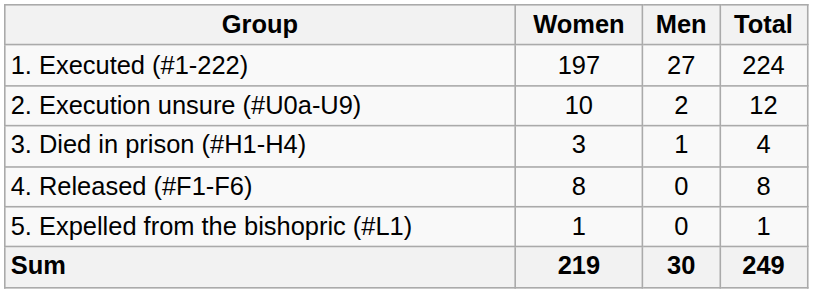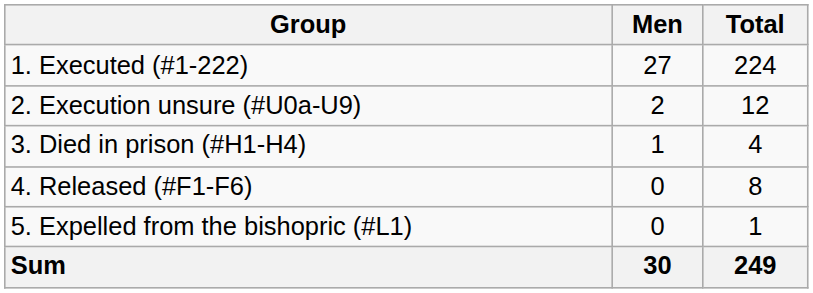- column: Women | 197 | 10 | 3 | 8 | 1 | 219
